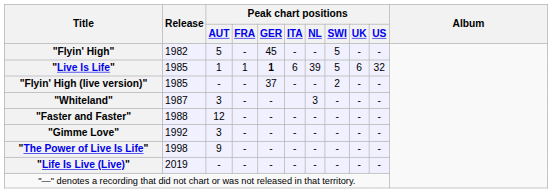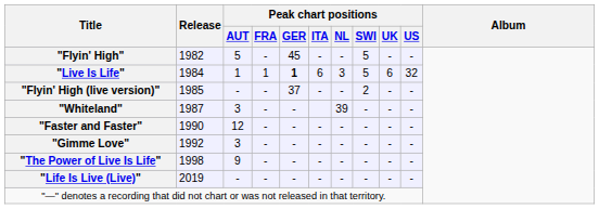"Live Is Life" | Release: 1985 -> 1984
"Live Is Life" | Peak chart positions / NL: 39 -> 3
"Whiteland" | Peak chart positions / NL: 3 -> 39
"Faster and Faster" | Release: 1988 -> 1990
